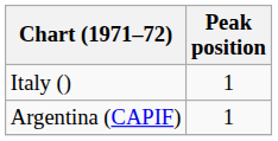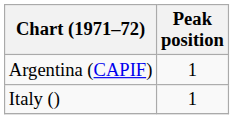rows swapped: Argentina (CAPIF) <-> Italy ()
